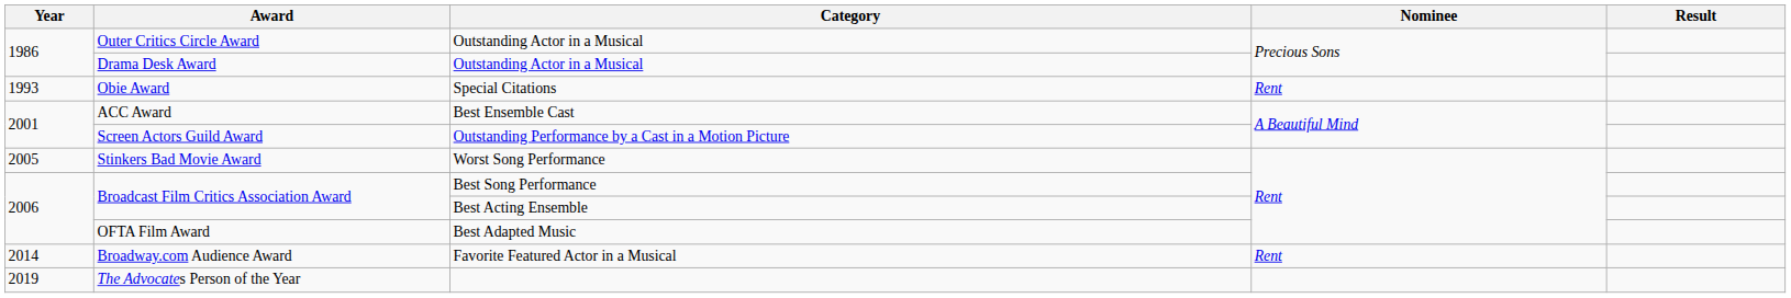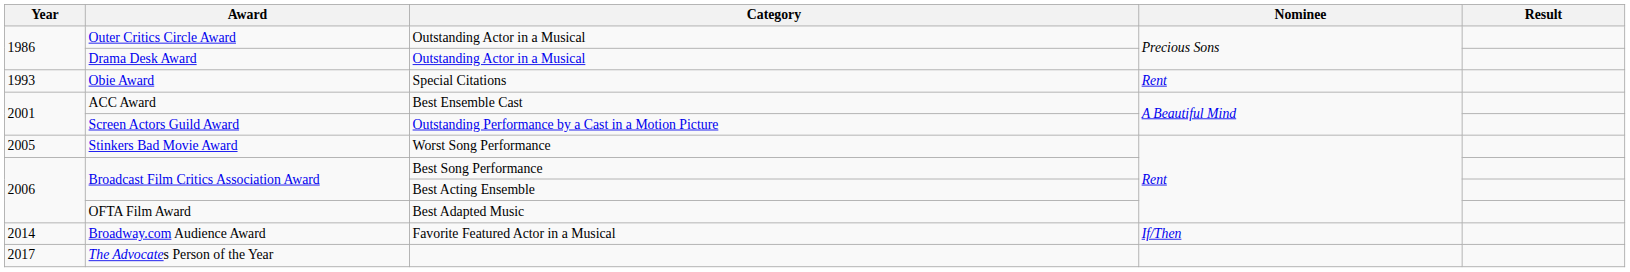Broadway.com Audience Award | Nominee: Rent -> If/Then
The Advocates Person of the Year | Year: 2019 -> 2017
